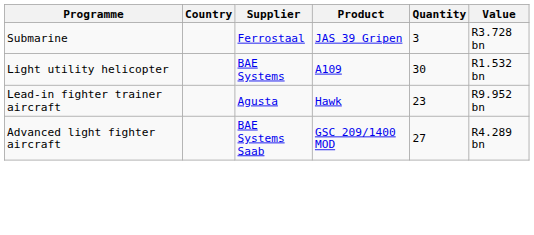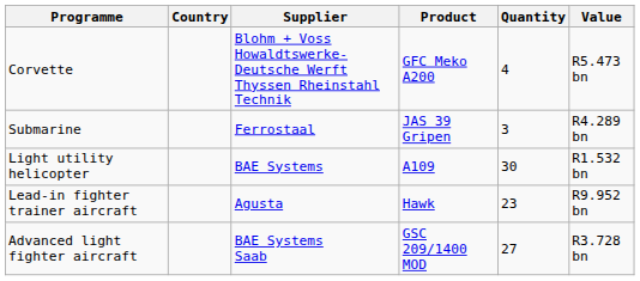+ row: Corvette | Blohm + Voss Howaldtswerke-Deutsche Werft Thyssen Rheinstahl Technik | GFC Meko A200 | 4 | R5.473 bn
Submarine | Value: R3.728 bn -> R4.289 bn
Advanced light fighter aircraft | Value: R4.289 bn -> R3.728 bn
